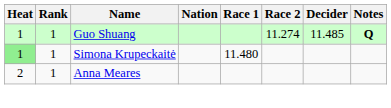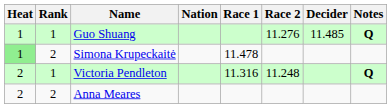Guo Shuang | Race 2: 11.274 -> 11.276
Simona Krupeckaitė | Rank: 1 -> 2
Simona Krupeckaitė | Race 1: 11.480 -> 11.478
+ row: 2 | 1 | Victoria Pendleton | 11.316 | 11.248 | Q
Anna Meares | Rank: 1 -> 2
